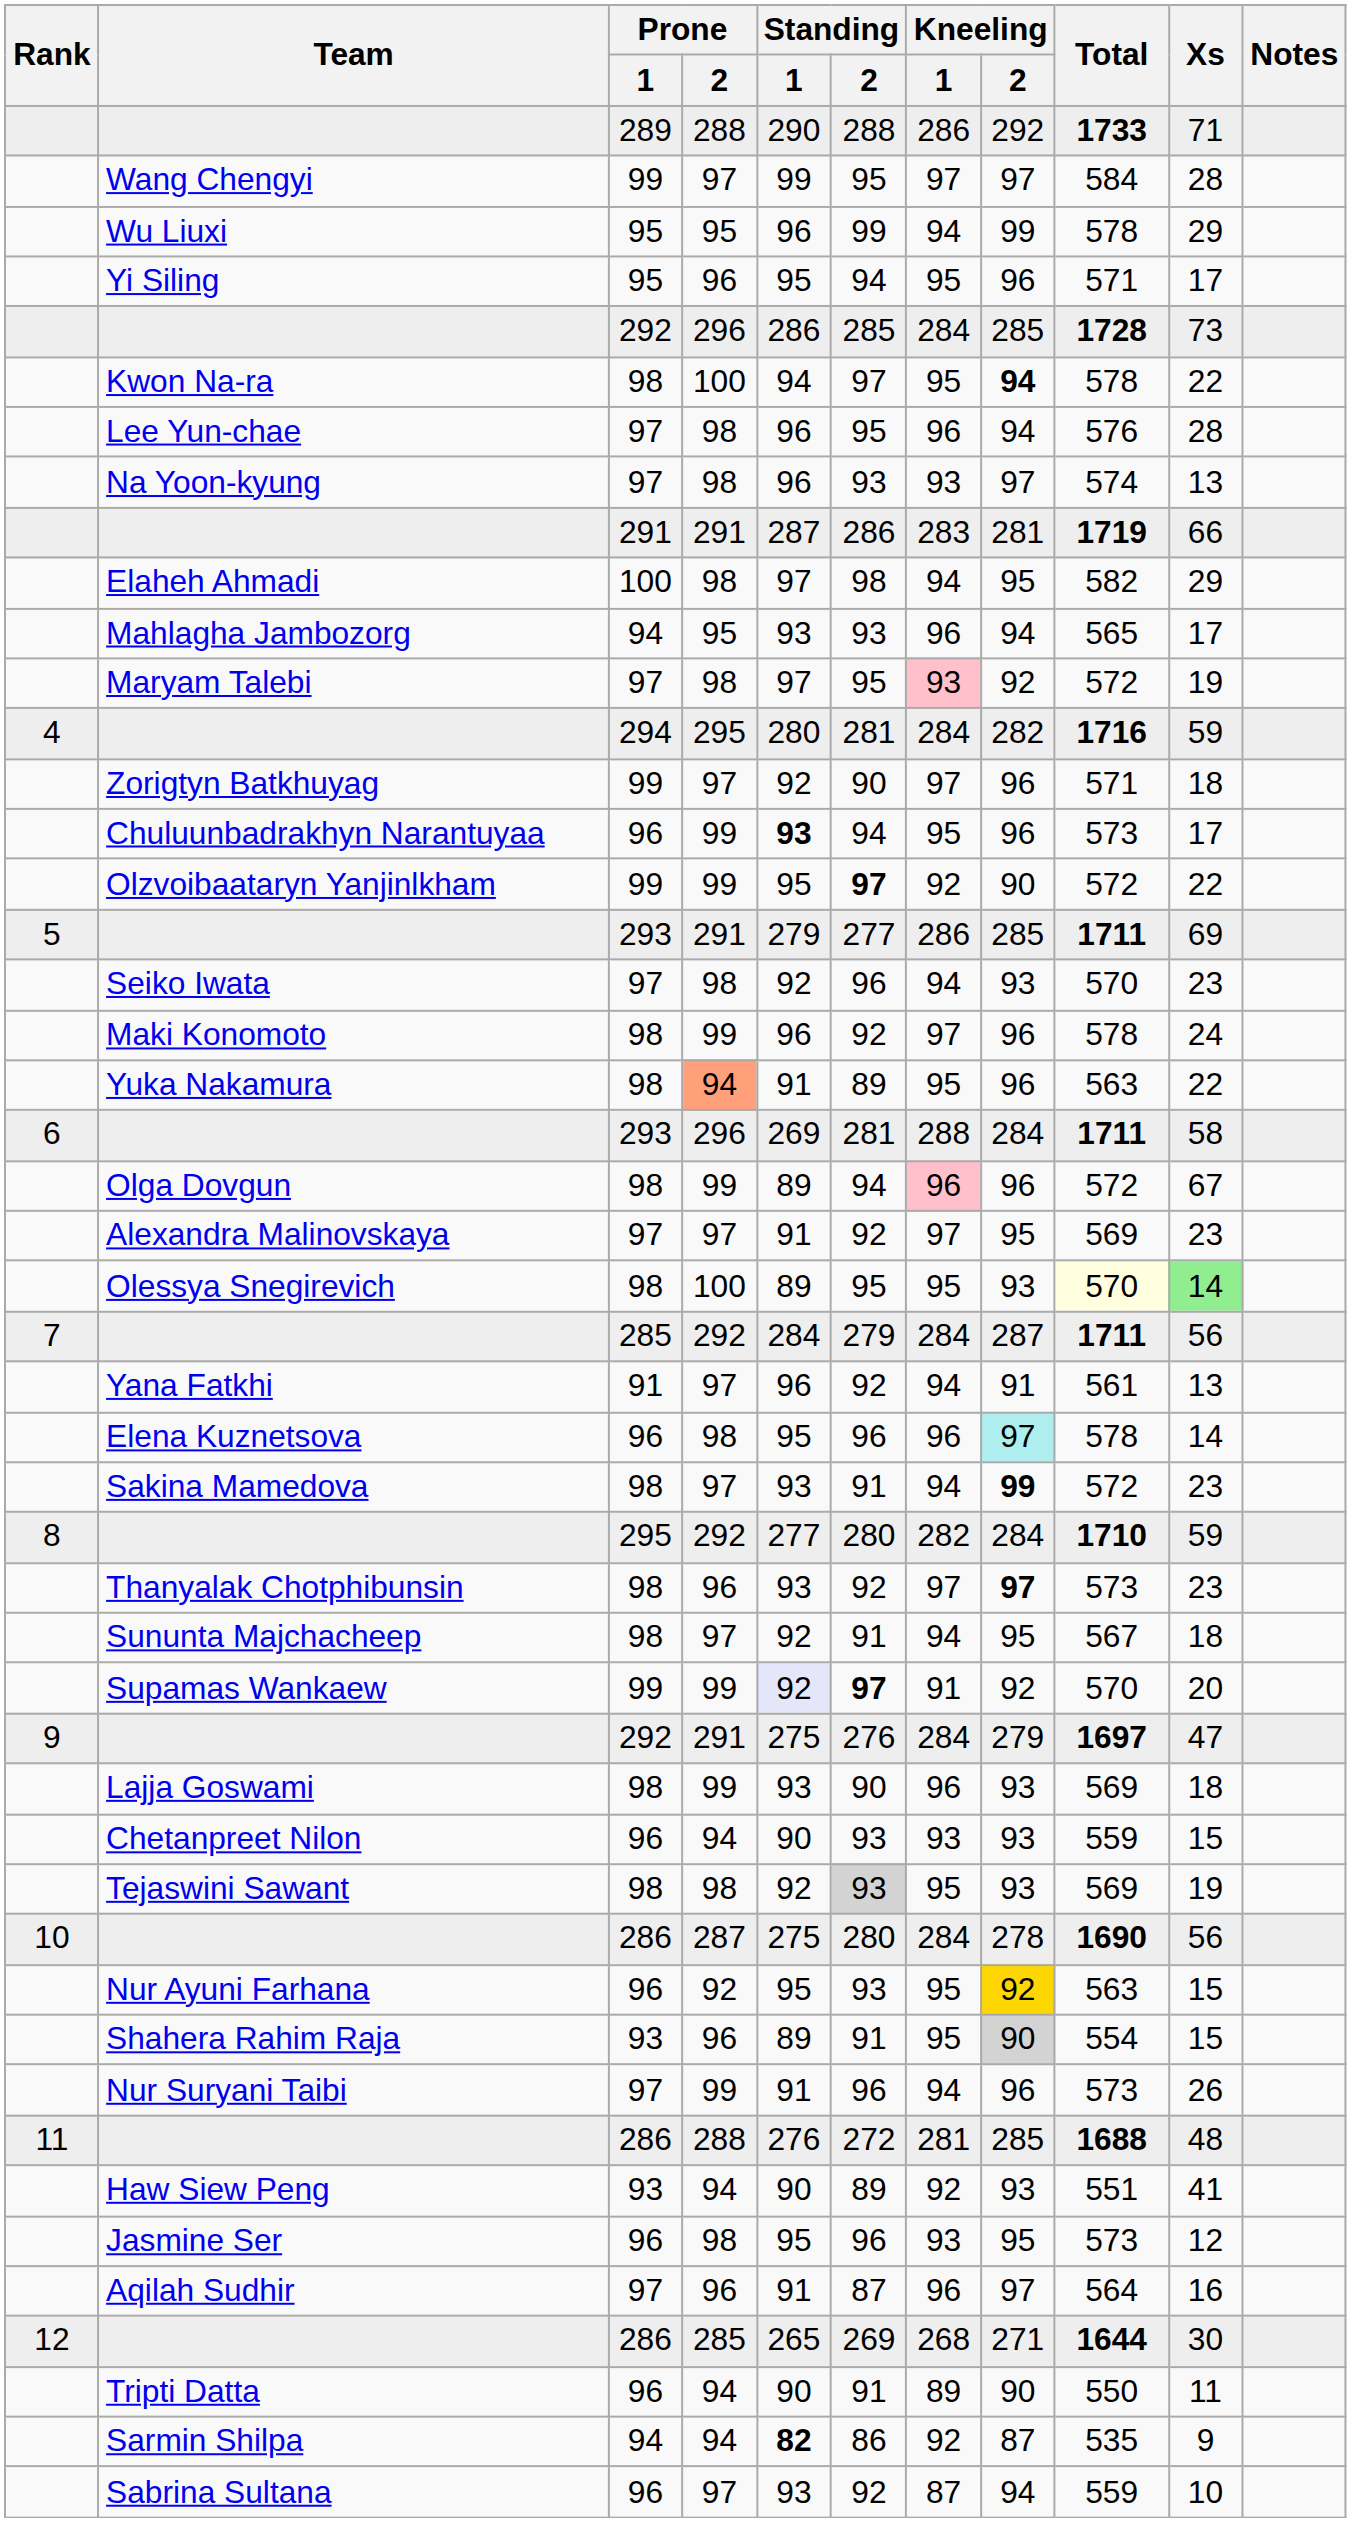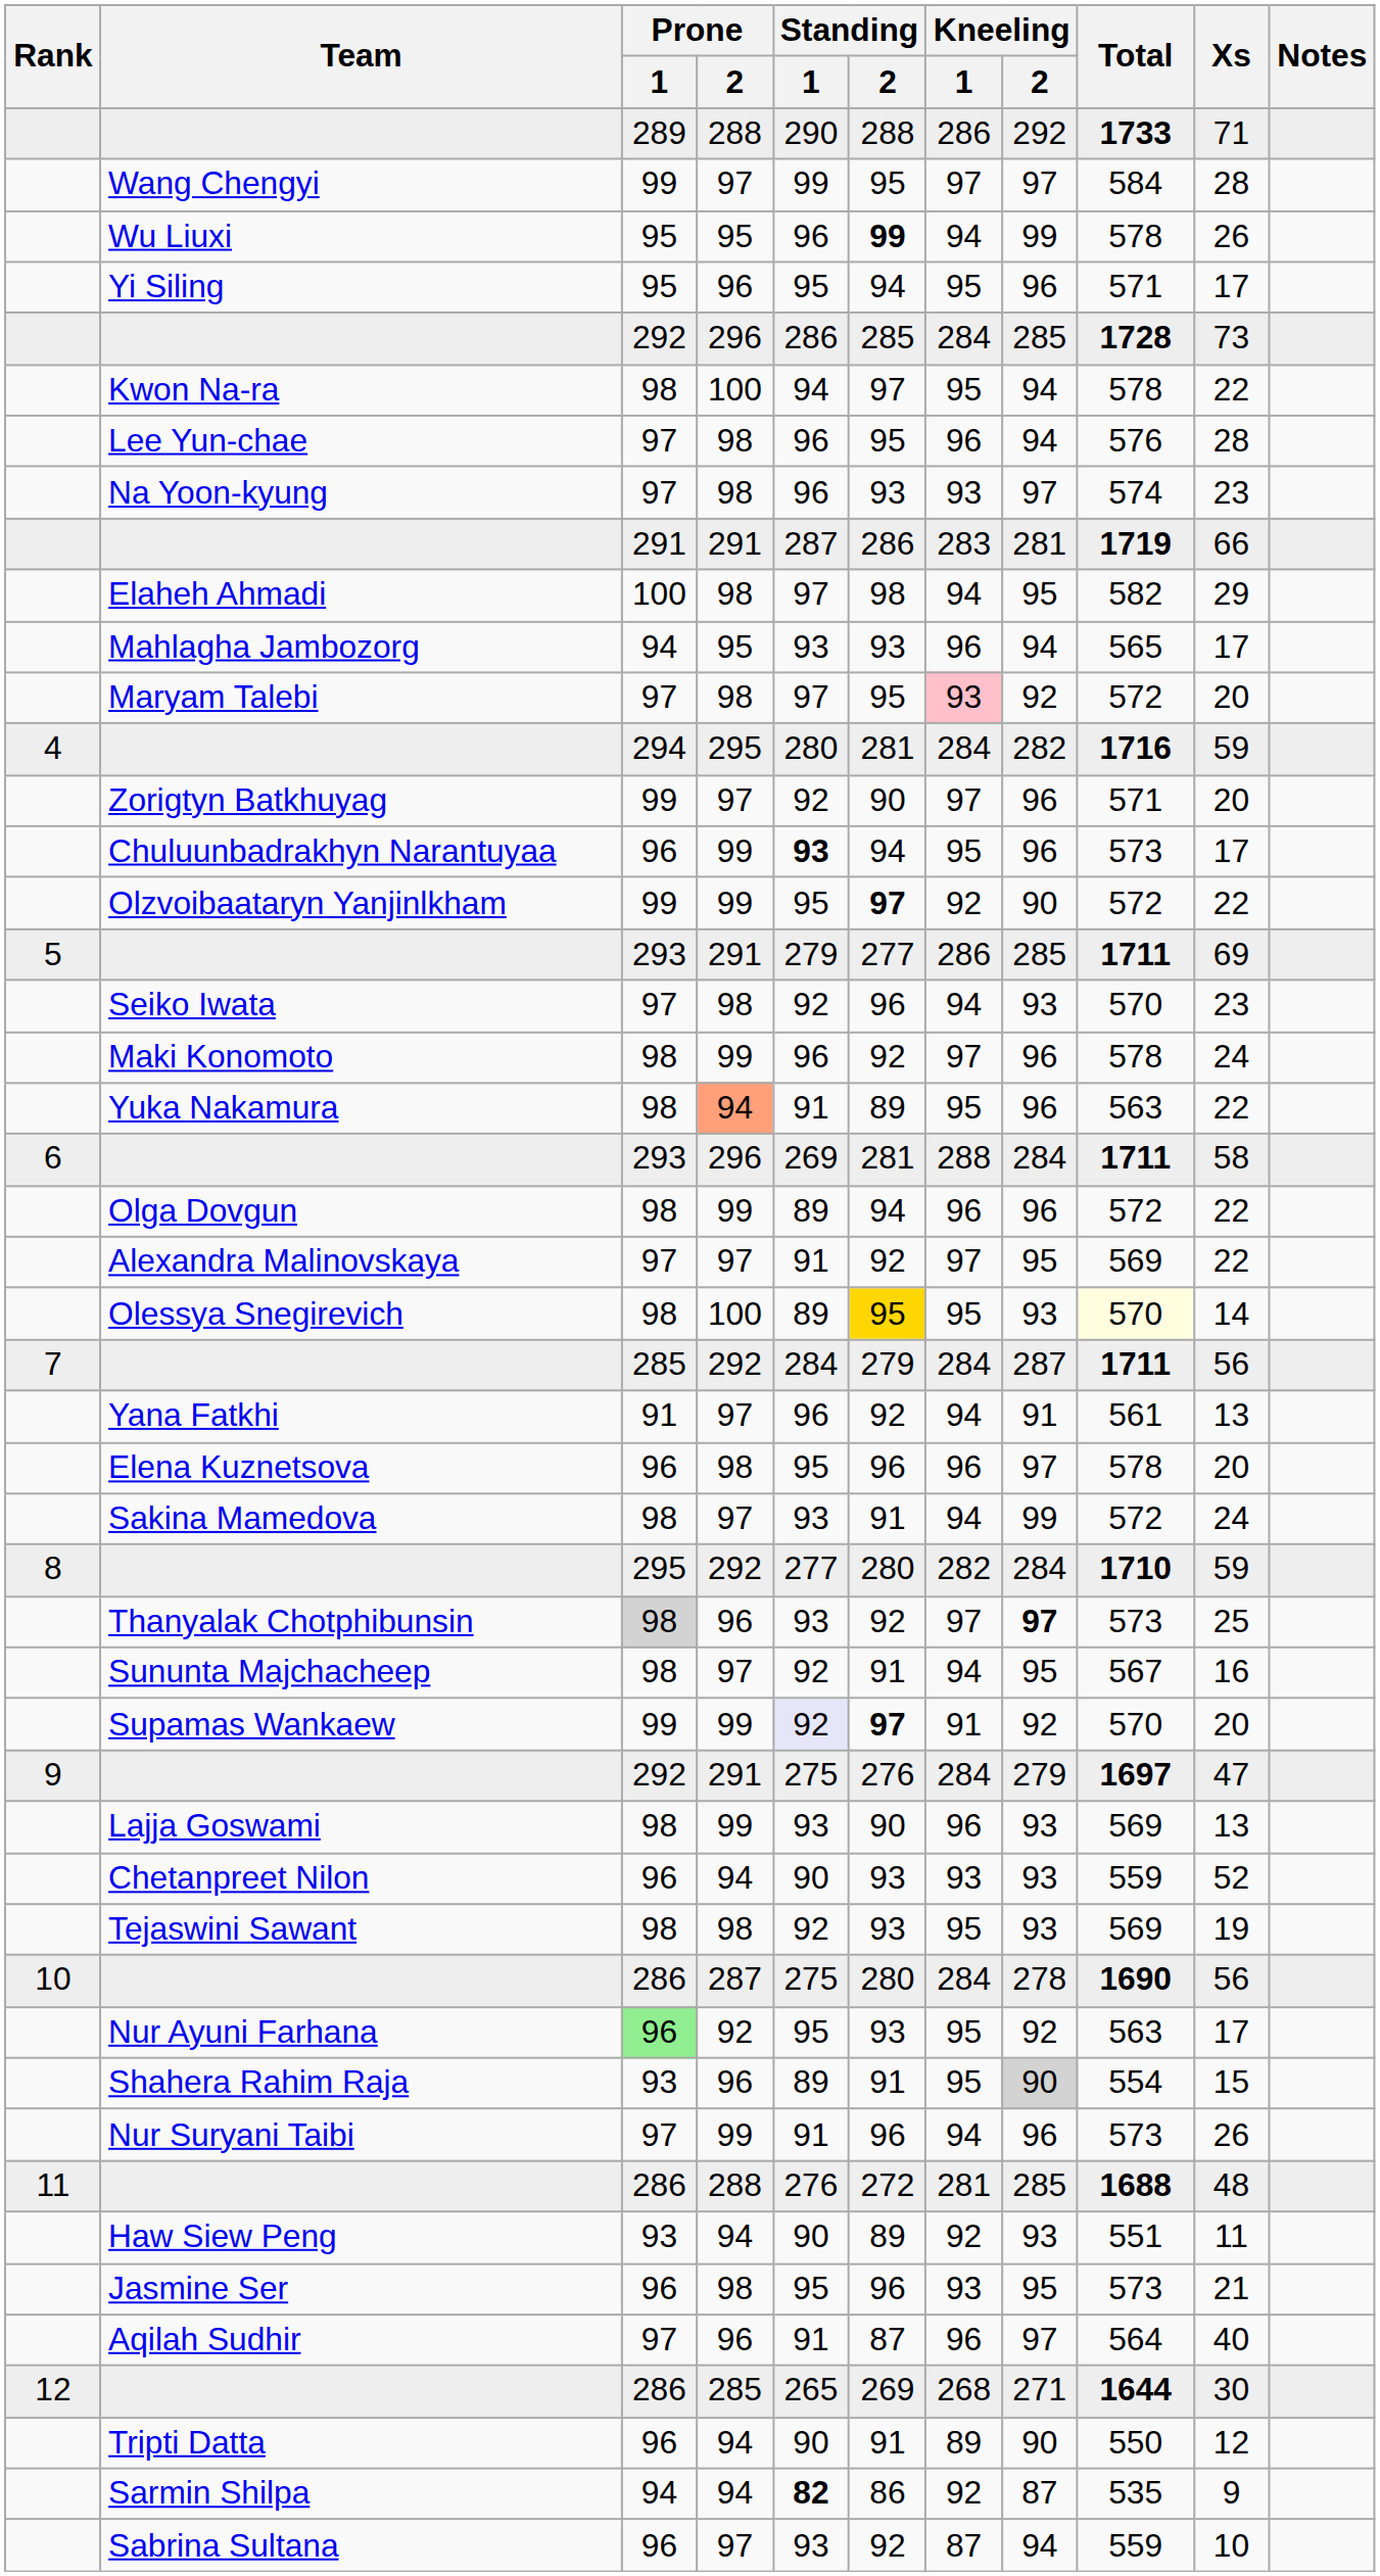Wu Liuxi | Standing / 2: normal -> bold
Wu Liuxi | Xs: 29 -> 26
Kwon Na-ra | Kneeling / 2: bold -> normal
Na Yoon-kyung | Xs: 13 -> 23
Maryam Talebi | Xs: 19 -> 20
Zorigtyn Batkhuyag | Xs: 18 -> 20
Olga Dovgun | Kneeling / 1: pink background -> no background
Olga Dovgun | Xs: 67 -> 22
Alexandra Malinovskaya | Xs: 23 -> 22
Olessya Snegirevich | Standing / 2: no background -> gold background
Olessya Snegirevich | Xs: lightgreen background -> no background
Elena Kuznetsova | Kneeling / 2: paleturquoise background -> no background
Elena Kuznetsova | Xs: 14 -> 20
Sakina Mamedova | Kneeling / 2: bold -> normal
Sakina Mamedova | Xs: 23 -> 24
Thanyalak Chotphibunsin | Prone / 1: no background -> lightgrey background
Thanyalak Chotphibunsin | Xs: 23 -> 25
Sununta Majchacheep | Xs: 18 -> 16
Lajja Goswami | Xs: 18 -> 13
Chetanpreet Nilon | Xs: 15 -> 52
Tejaswini Sawant | Standing / 2: lightgrey background -> no background
Nur Ayuni Farhana | Prone / 1: no background -> lightgreen background
Nur Ayuni Farhana | Kneeling / 2: gold background -> no background
Nur Ayuni Farhana | Xs: 15 -> 17
Haw Siew Peng | Xs: 41 -> 11
Jasmine Ser | Xs: 12 -> 21
Aqilah Sudhir | Xs: 16 -> 40
Tripti Datta | Xs: 11 -> 12
